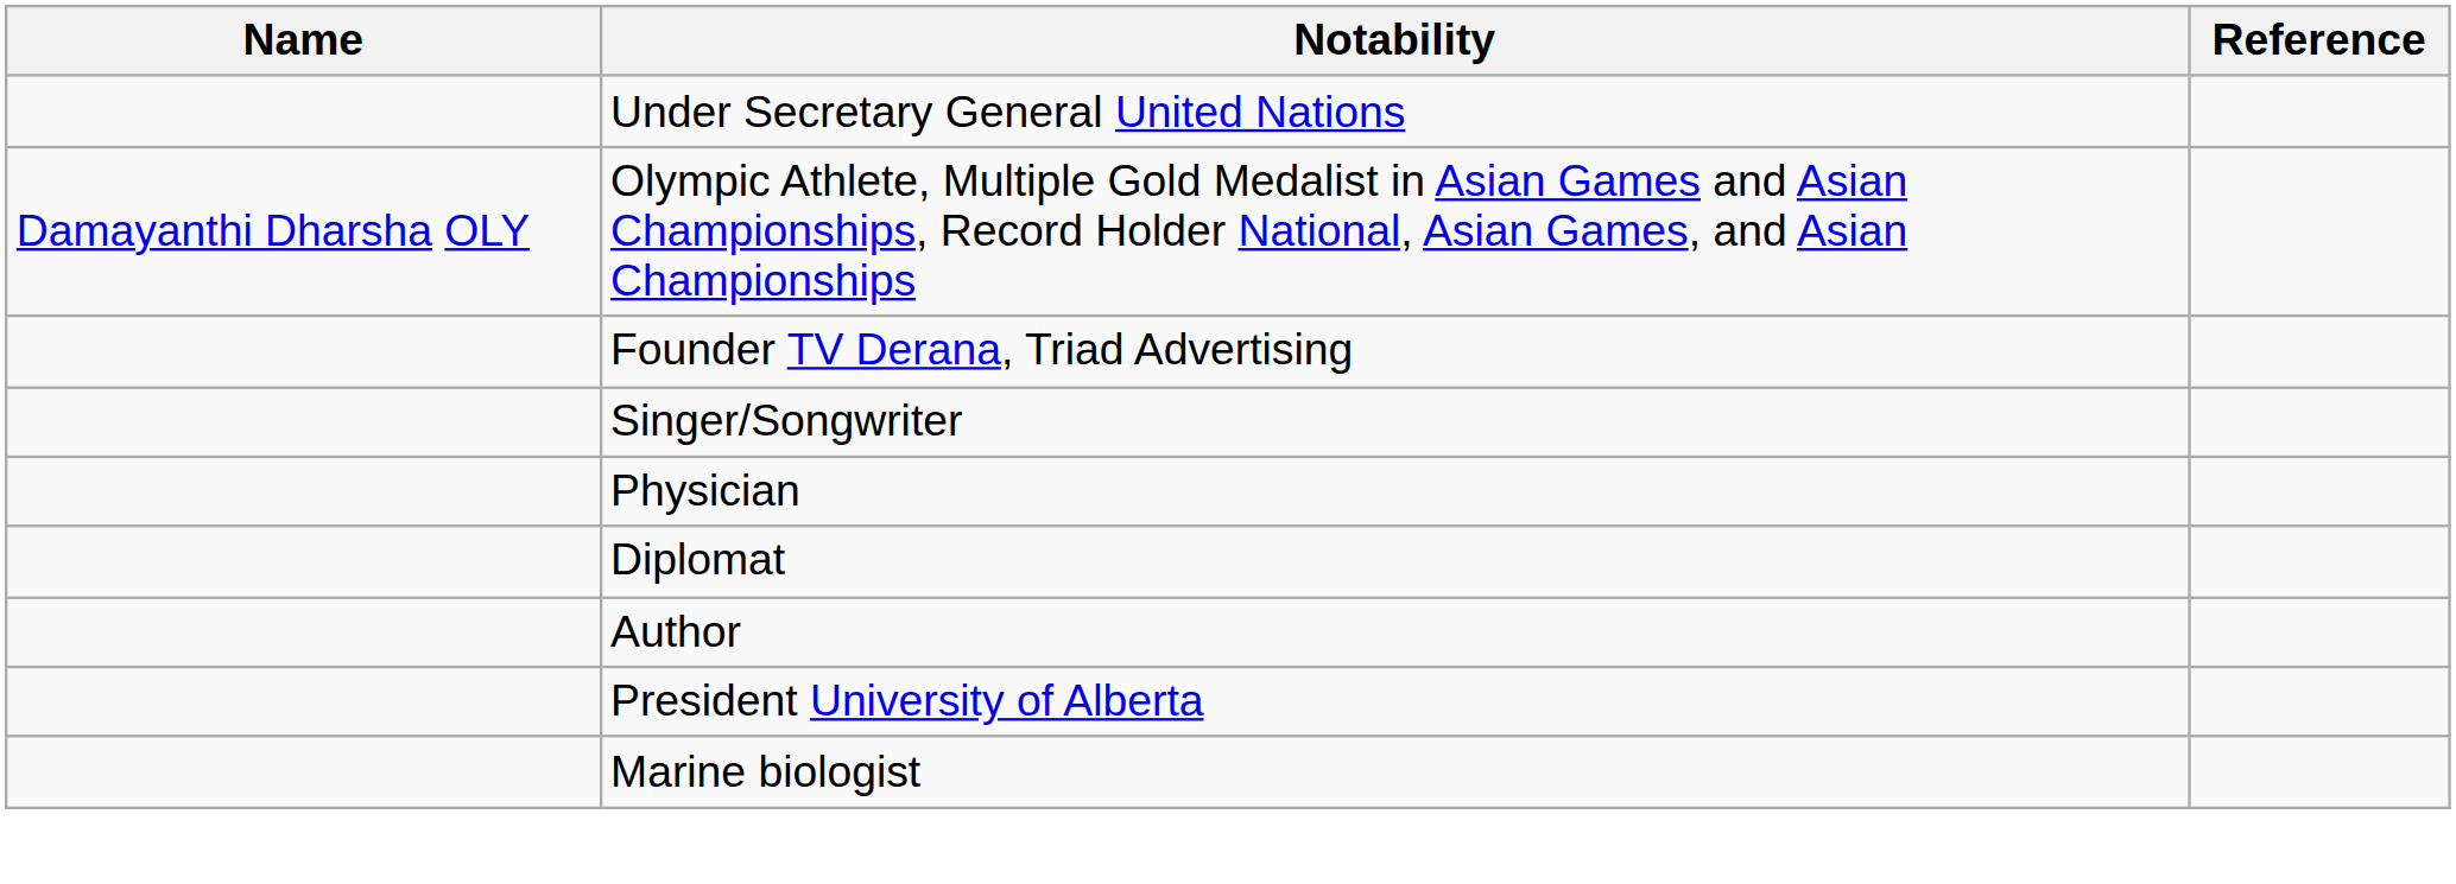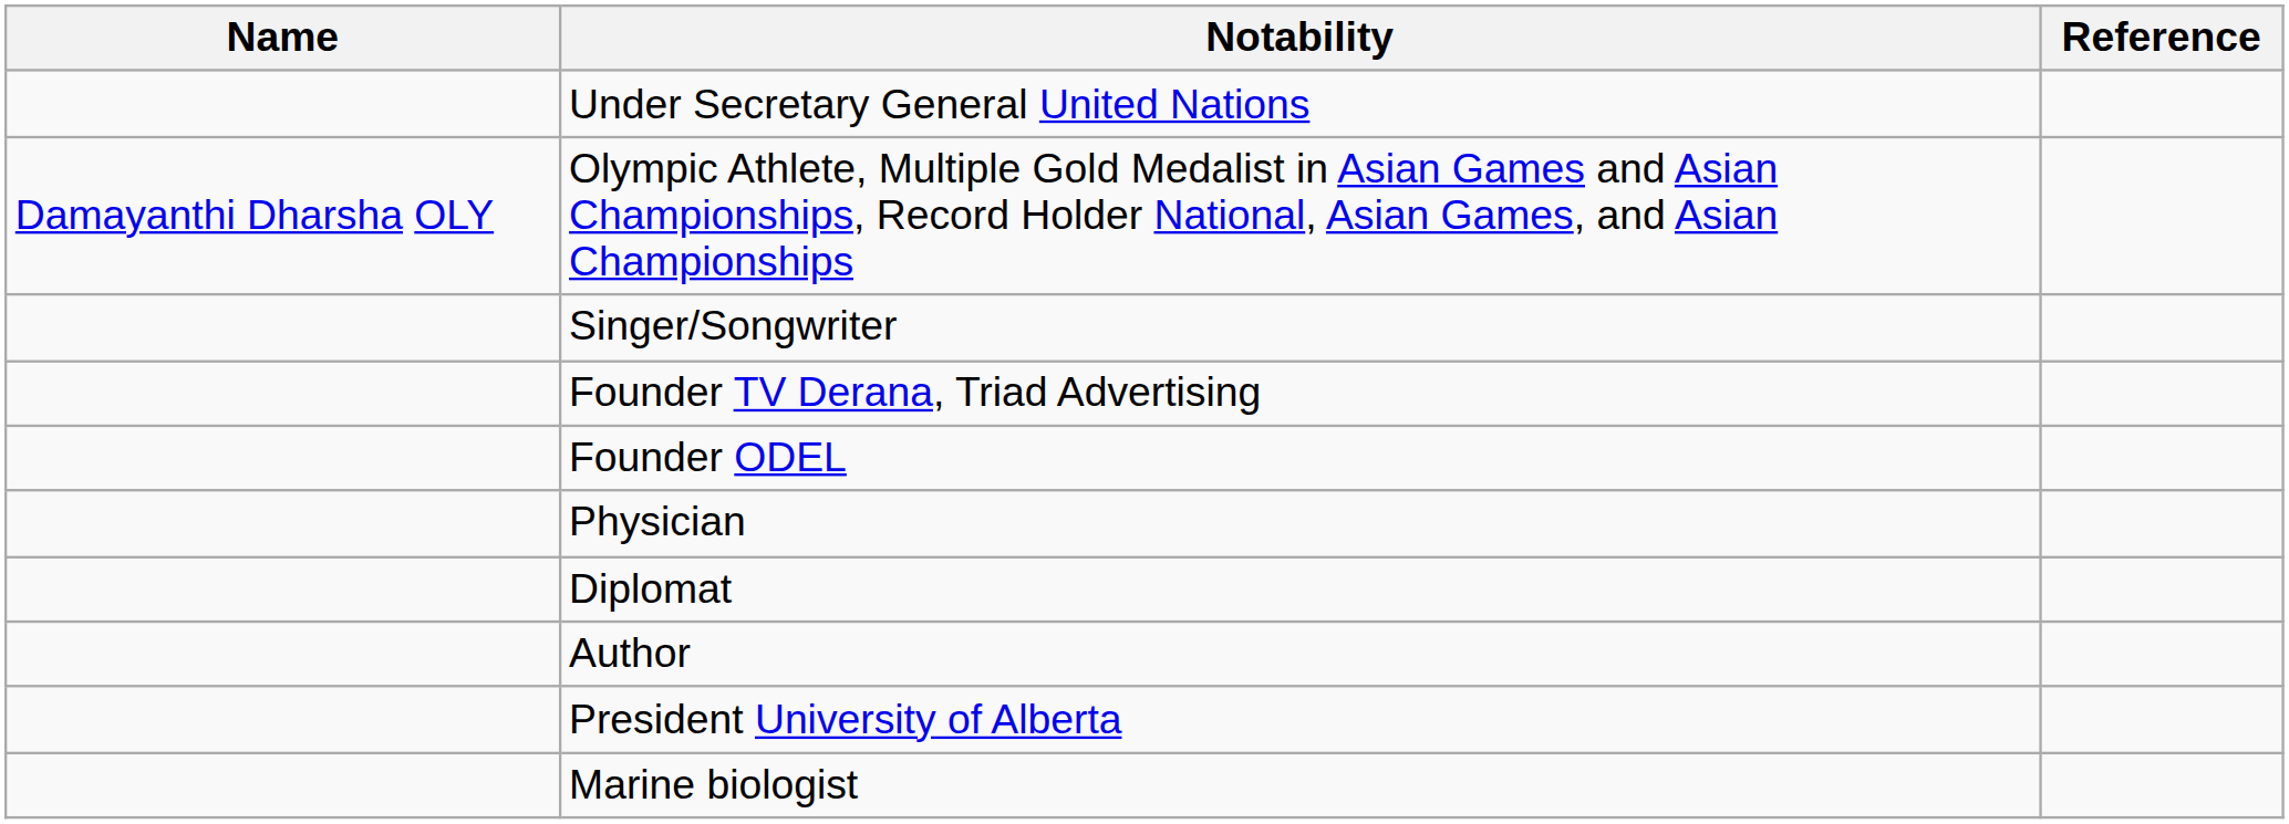rows swapped: Singer/Songwriter <-> Founder TV Derana, Triad Advertising
+ row: Founder ODEL
